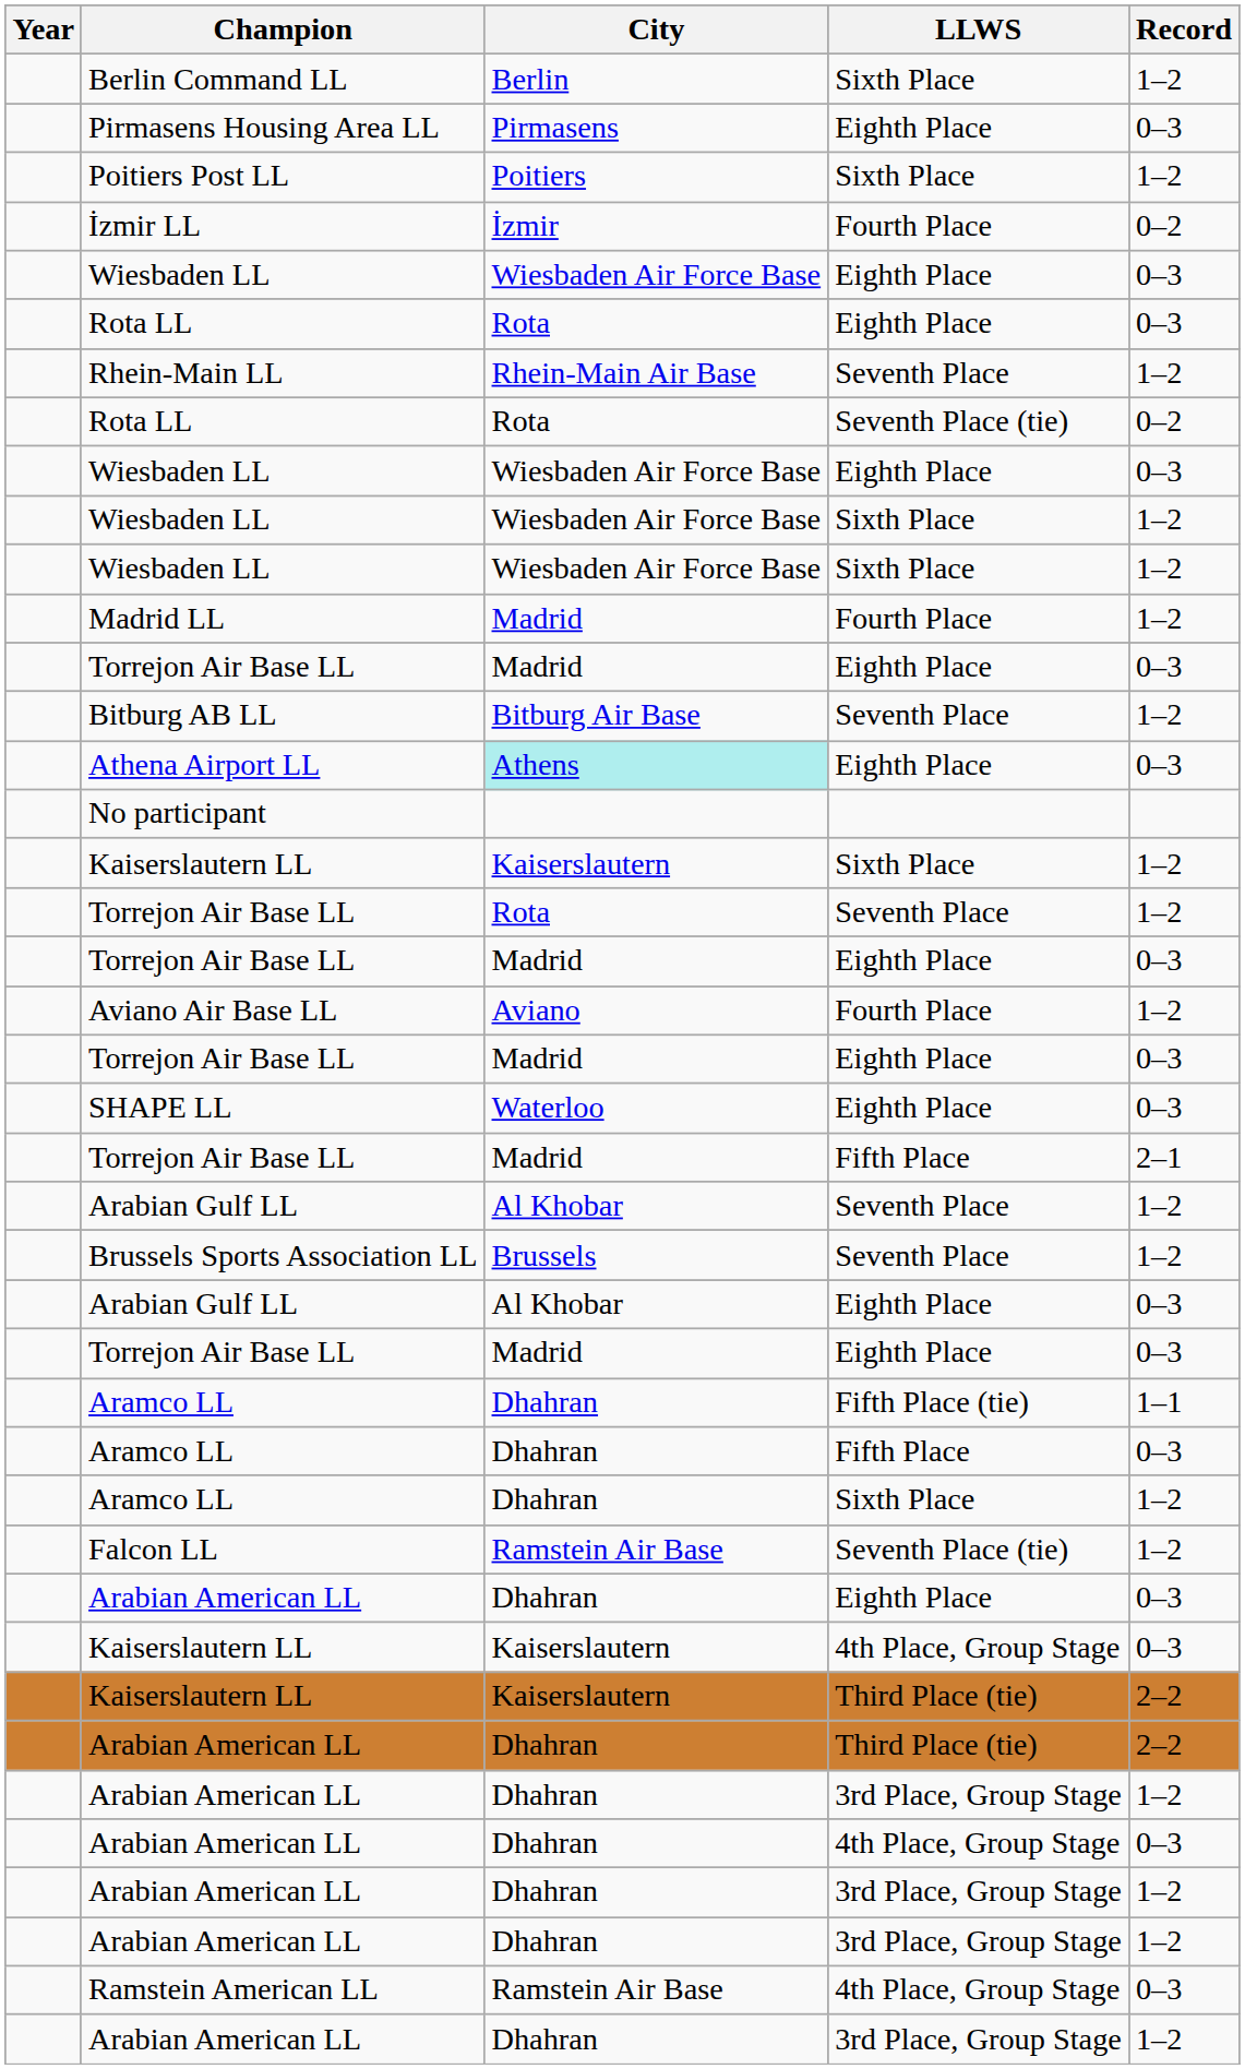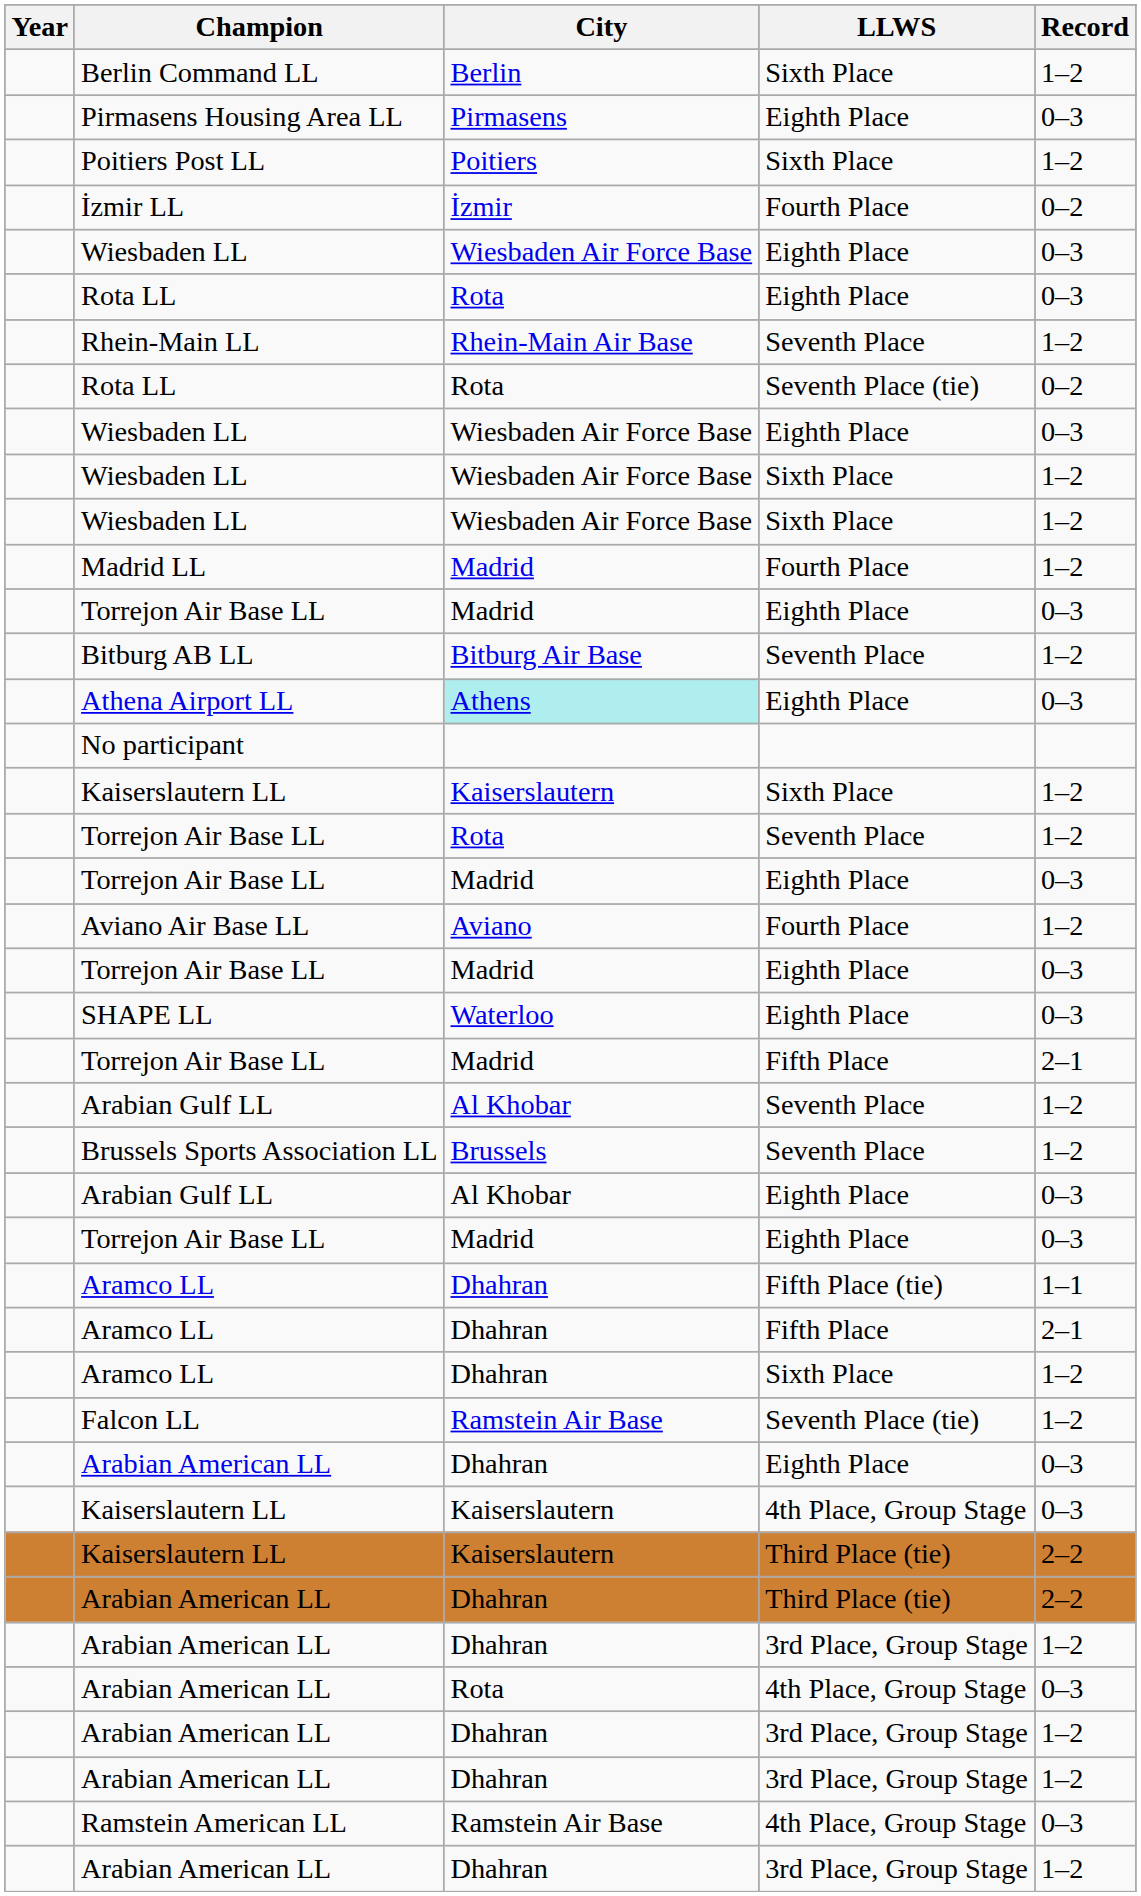Aramco LL / Fifth Place | Record: 0–3 -> 2–1
Arabian American LL / 4th Place, Group Stage | City: Dhahran -> Rota
